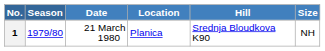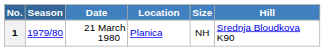columns swapped: Hill <-> Size
